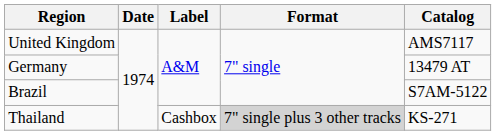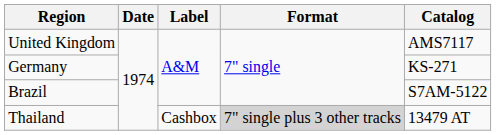Germany | Catalog: 13479 AT -> KS-271
Thailand | Catalog: KS-271 -> 13479 AT
